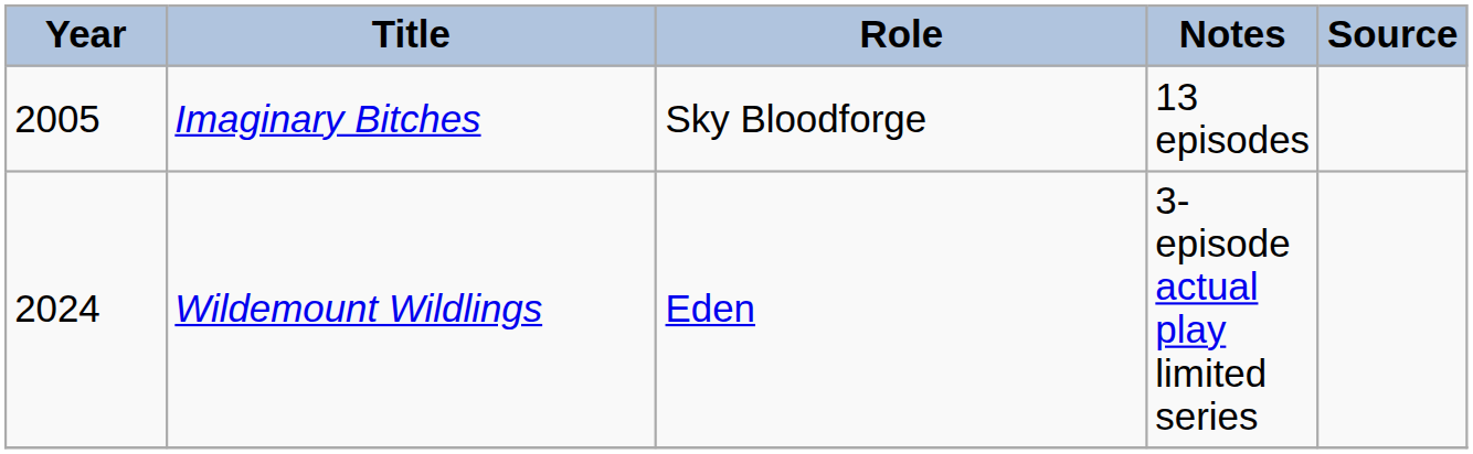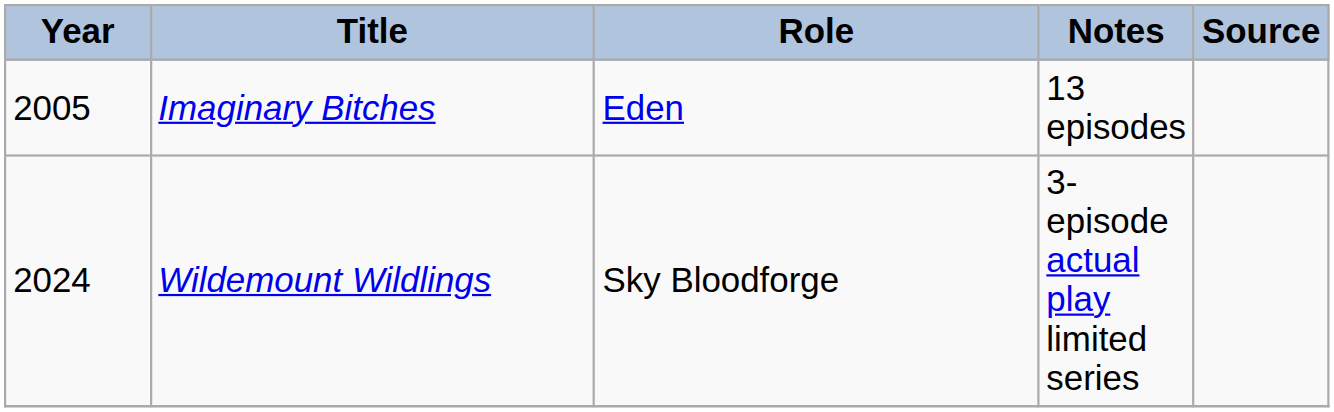Imaginary Bitches | Role: Sky Bloodforge -> Eden
Wildemount Wildlings | Role: Eden -> Sky Bloodforge
